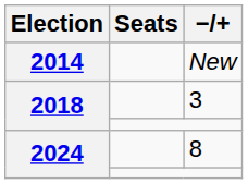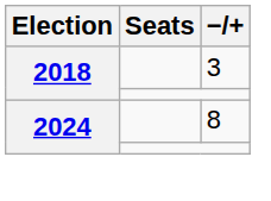- row: 2014 | New
